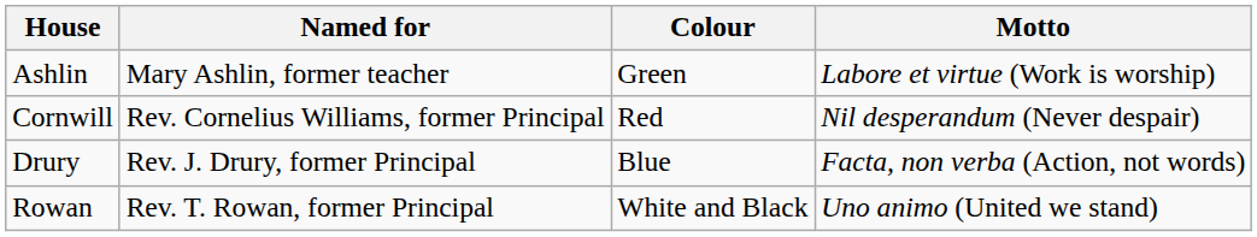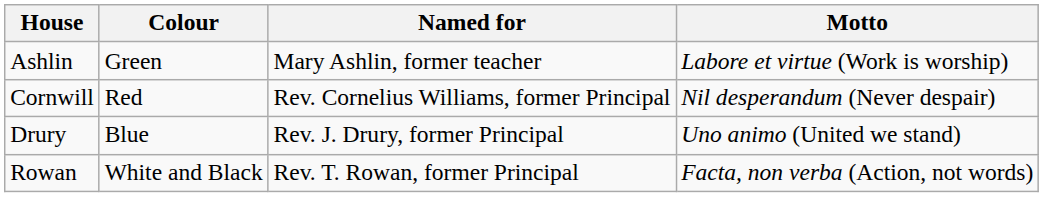columns swapped: Named for <-> Colour
Drury | Motto: Facta, non verba (Action, not words) -> Uno animo (United we stand)
Rowan | Motto: Uno animo (United we stand) -> Facta, non verba (Action, not words)
